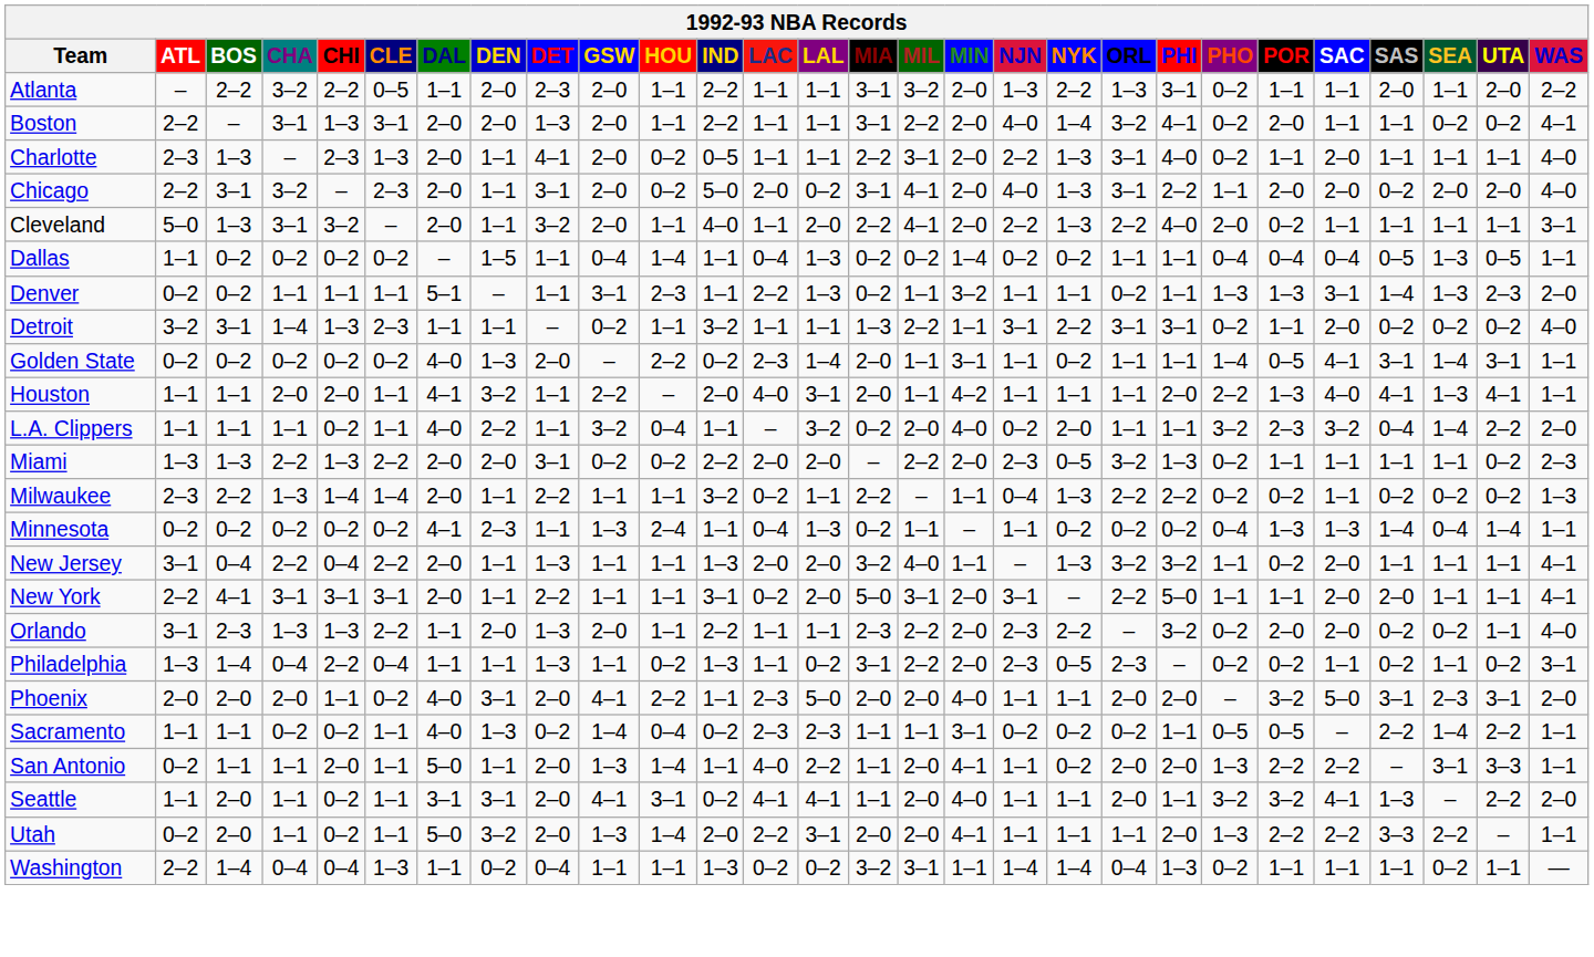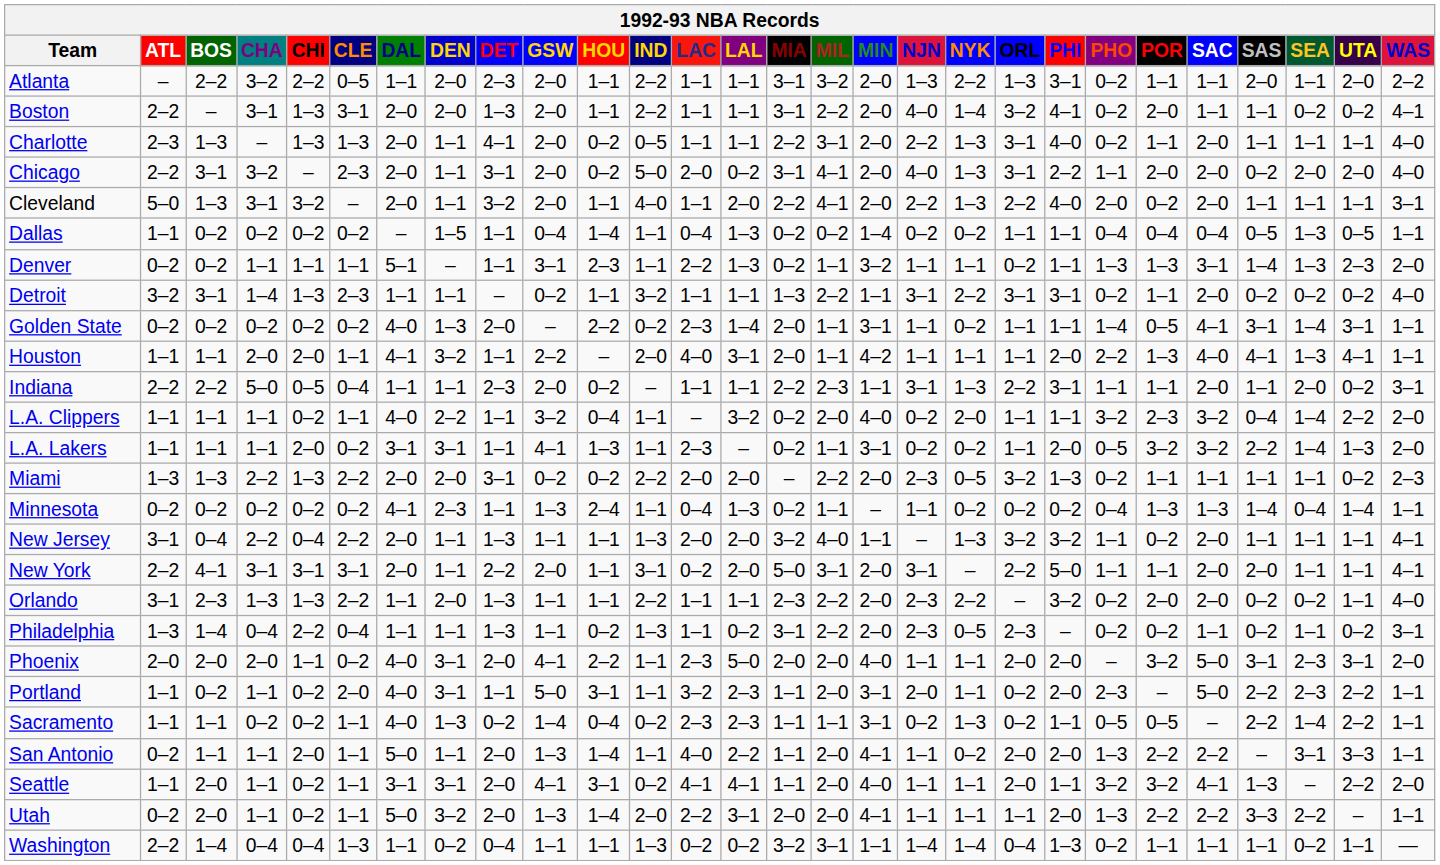Charlotte | CHI: 2–3 -> 1–3
Cleveland | SAC: 1–1 -> 2–0
+ row: Indiana | 2–2 | 2–2 | 5–0 | 0–5 | 0–4 | 1–1 | 1–1 | 2–3 | 2–0 | 0–2 | – | 1–1 | 1–1 | 2–2 | 2–3 | 1–1 | 3–1 | 1–3 | 2–2 | 3–1 | 1–1 | 1–1 | 2–0 | 1–1 | 2–0 | 0–2 | 3–1
+ row: L.A. Lakers | 1–1 | 1–1 | 1–1 | 2–0 | 0–2 | 3–1 | 3–1 | 1–1 | 4–1 | 1–3 | 1–1 | 2–3 | – | 0–2 | 1–1 | 3–1 | 0–2 | 0–2 | 1–1 | 2–0 | 0–5 | 3–2 | 3–2 | 2–2 | 1–4 | 1–3 | 2–0
- row: Milwaukee | 2–3 | 2–2 | 1–3 | 1–4 | 1–4 | 2–0 | 1–1 | 2–2 | 1–1 | 1–1 | 3–2 | 0–2 | 1–1 | 2–2 | – | 1–1 | 0–4 | 1–3 | 2–2 | 2–2 | 0–2 | 0–2 | 1–1 | 0–2 | 0–2 | 0–2 | 1–3
New York | GSW: 1–1 -> 2–0
Orlando | GSW: 2–0 -> 1–1
+ row: Portland | 1–1 | 0–2 | 1–1 | 0–2 | 2–0 | 4–0 | 3–1 | 1–1 | 5–0 | 3–1 | 1–1 | 3–2 | 2–3 | 1–1 | 2–0 | 3–1 | 2–0 | 1–1 | 0–2 | 2–0 | 2–3 | – | 5–0 | 2–2 | 2–3 | 2–2 | 1–1
Sacramento | NYK: 0–2 -> 1–3
